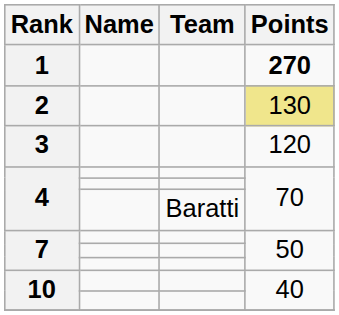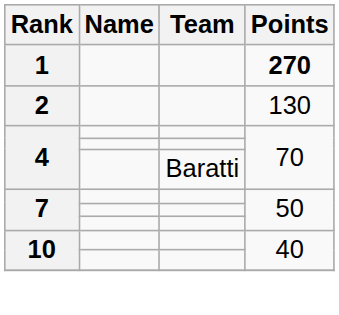2 | Points: khaki background -> no background
- row: 3 | 120
